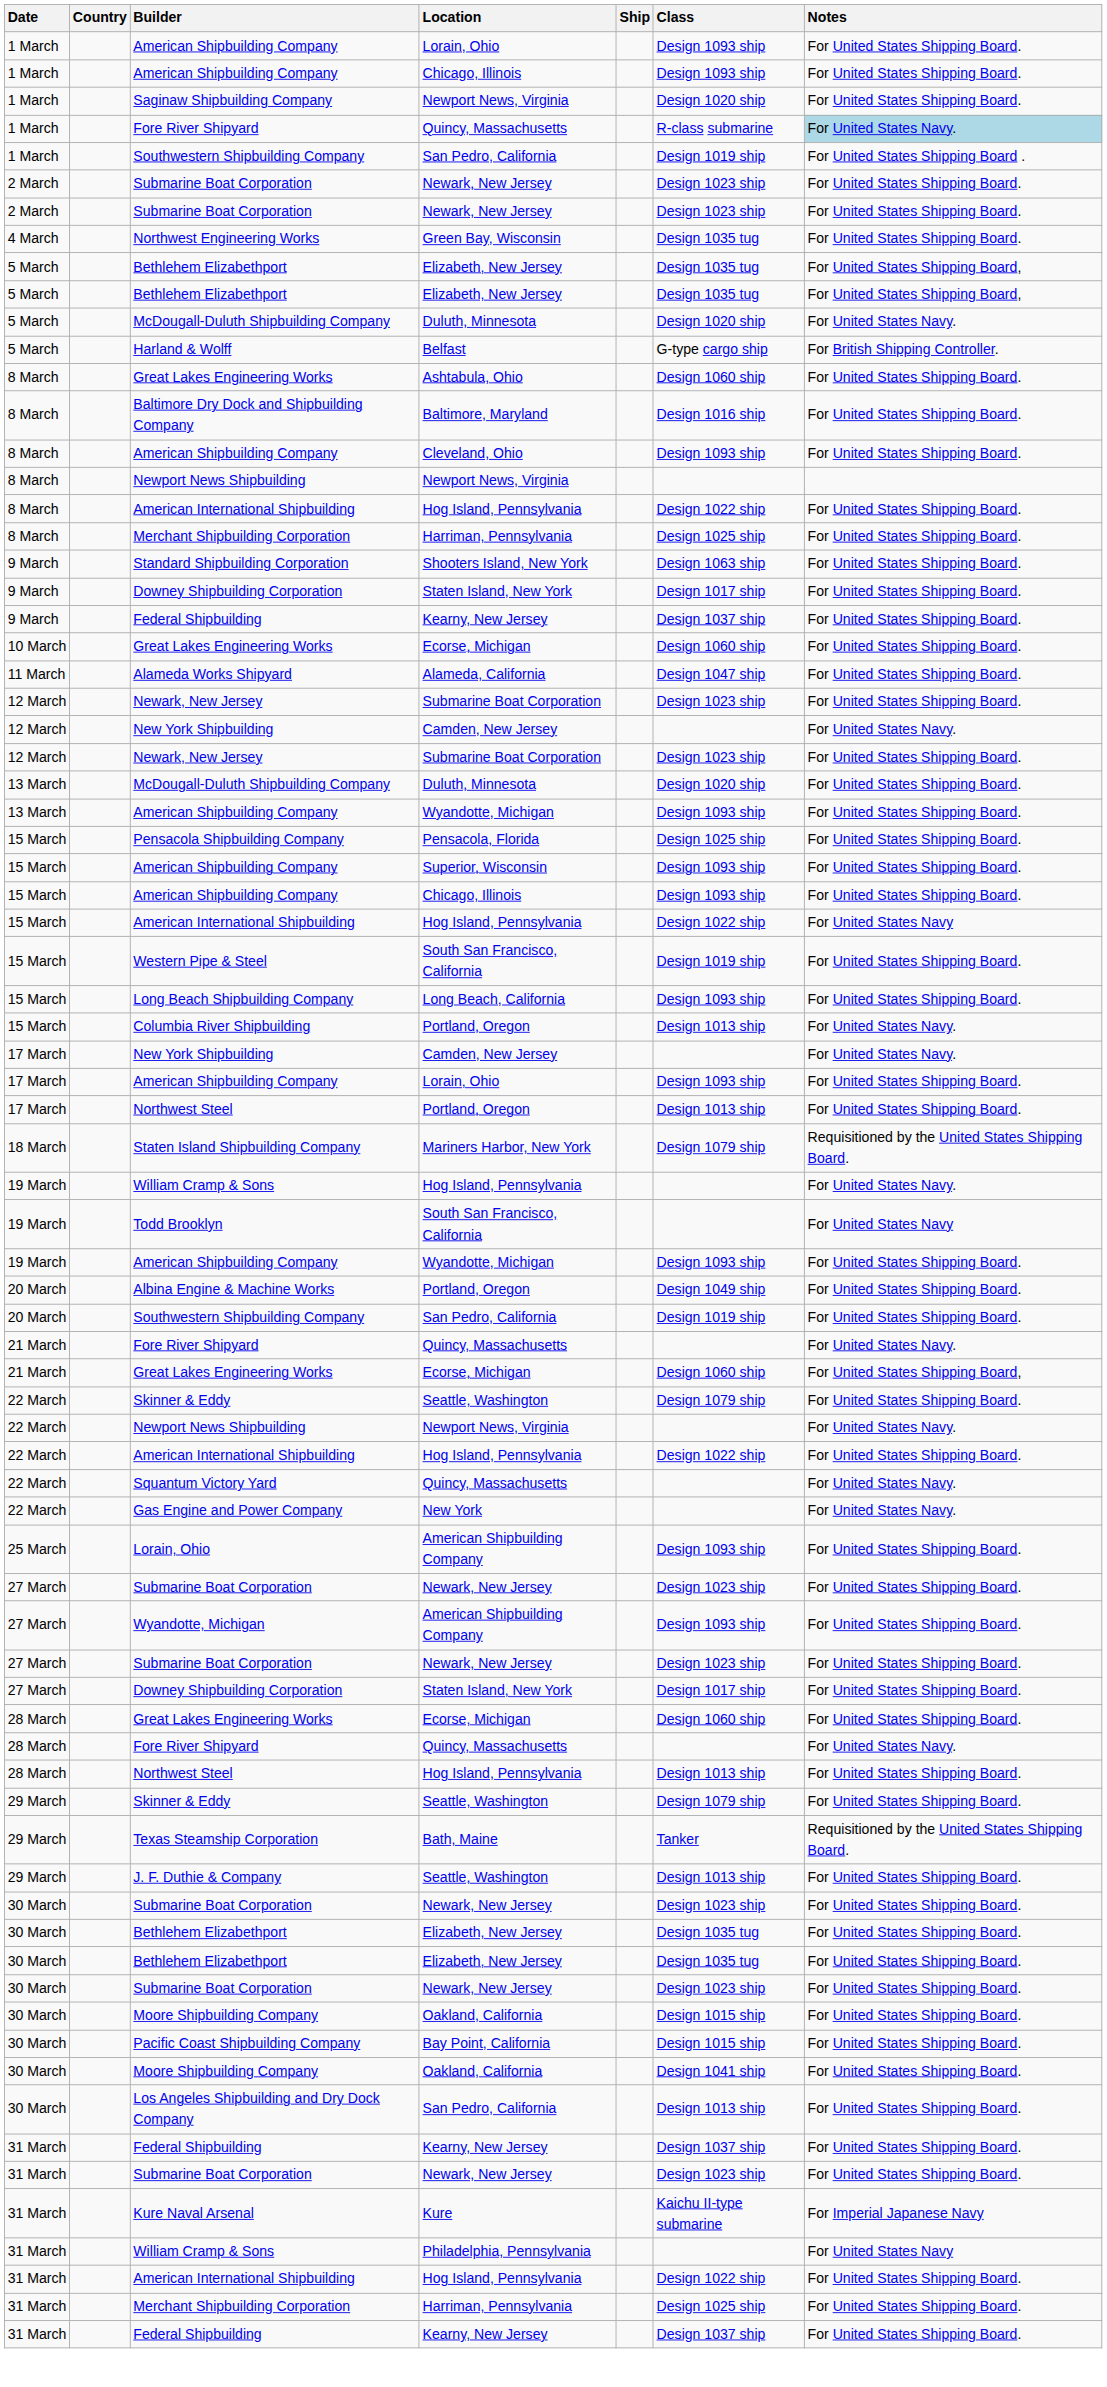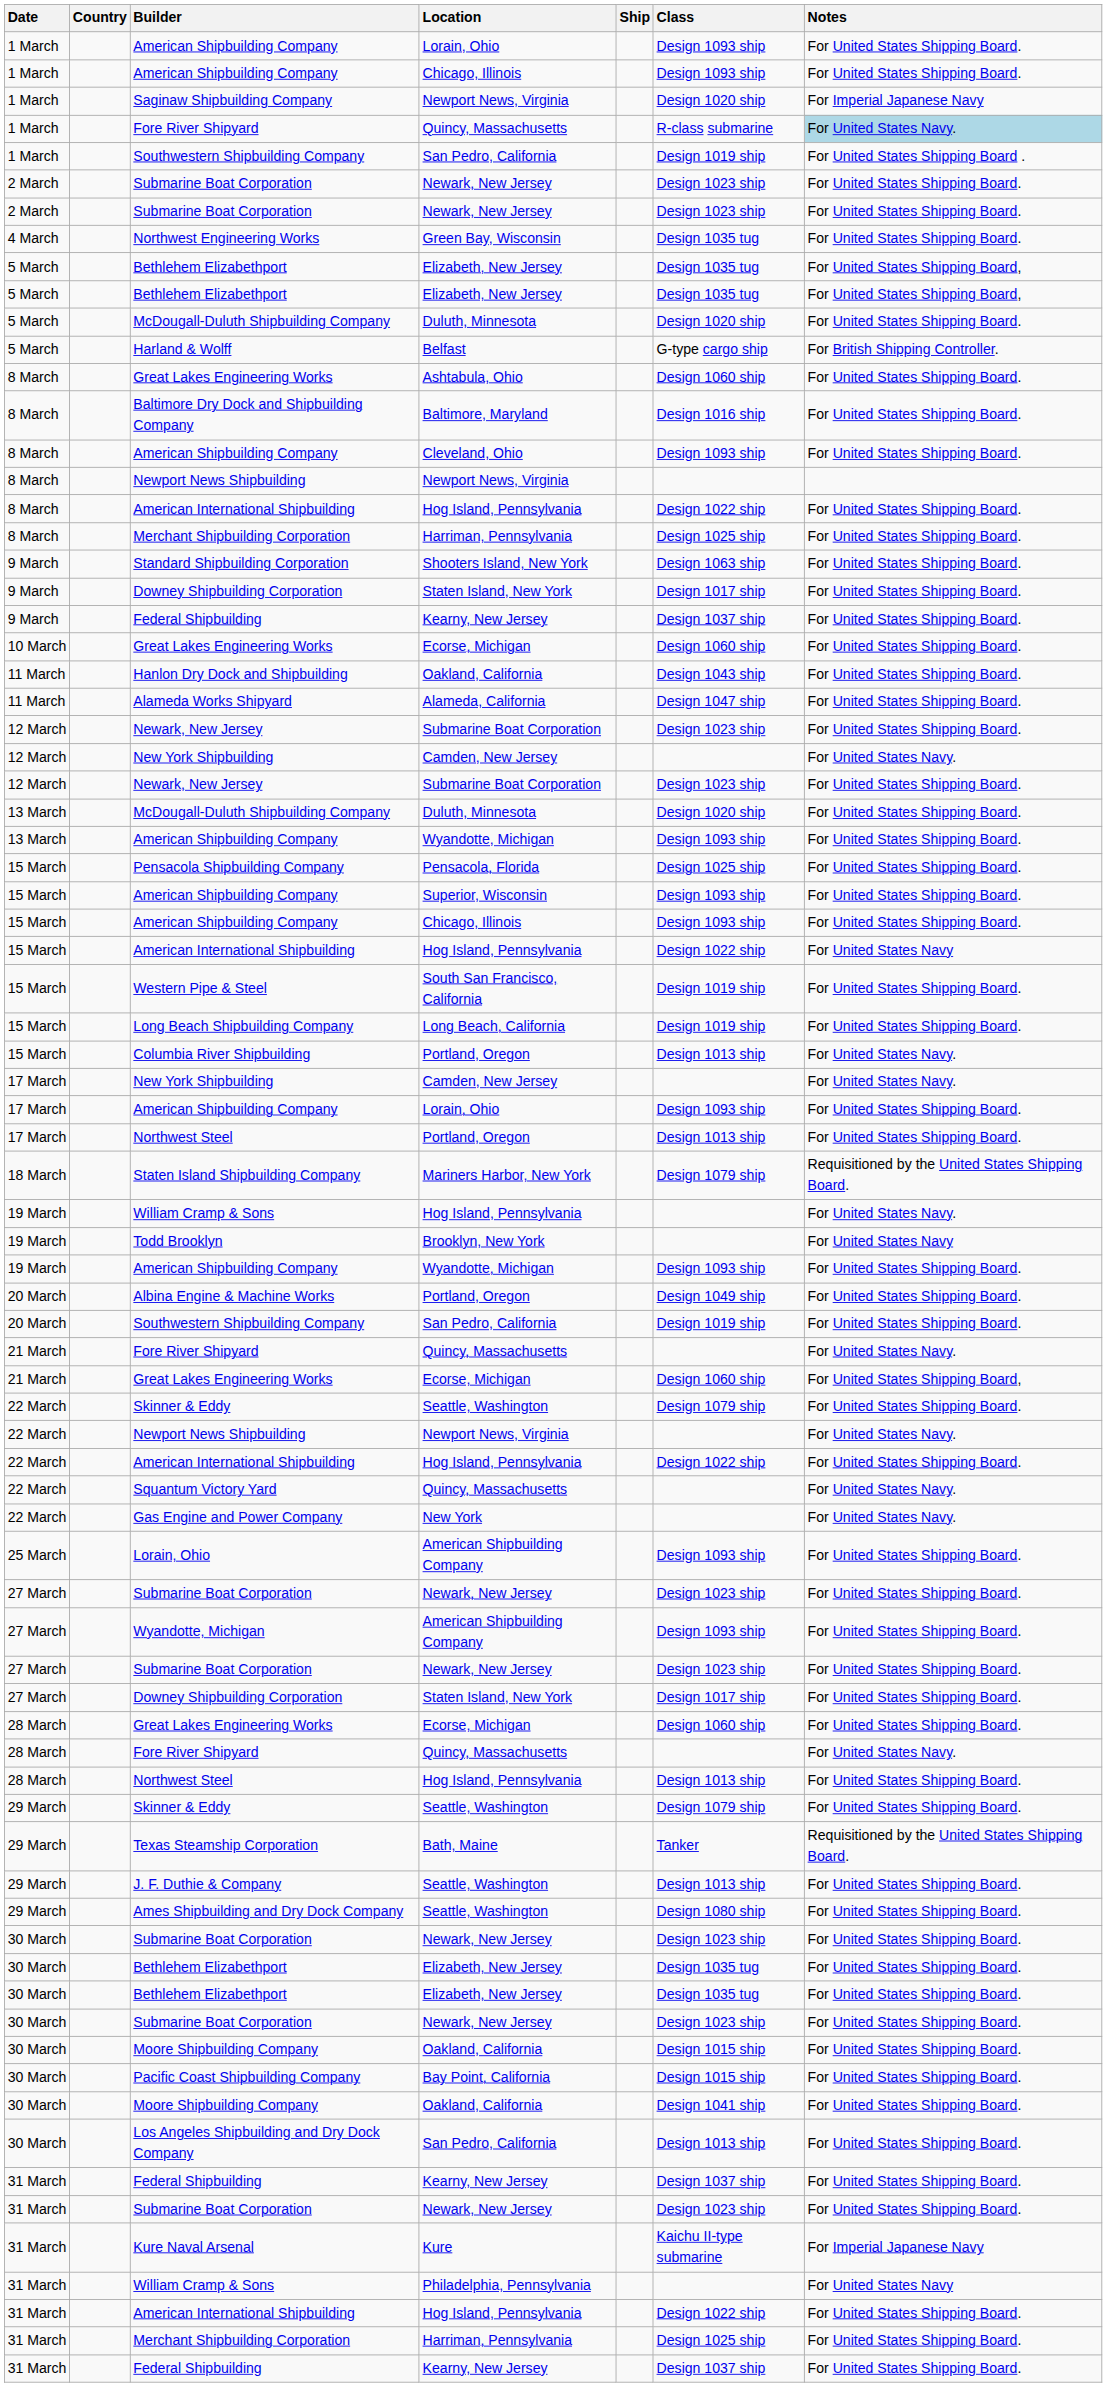Saginaw Shipbuilding Company | Notes: For United States Shipping Board. -> For Imperial Japanese Navy
5 March / McDougall-Duluth Shipbuilding Company | Notes: For United States Navy. -> For United States Shipping Board.
+ row: 11 March | Hanlon Dry Dock and Shipbuilding | Oakland, California | Design 1043 ship | For United States Shipping Board.
Long Beach Shipbuilding Company | Class: Design 1093 ship -> Design 1019 ship
Todd Brooklyn | Location: South San Francisco, California -> Brooklyn, New York
+ row: 29 March | Ames Shipbuilding and Dry Dock Company | Seattle, Washington | Design 1080 ship | For United States Shipping Board.
